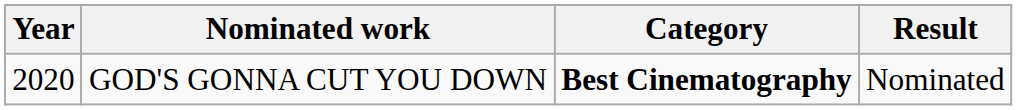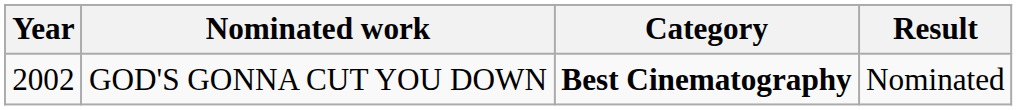GOD'S GONNA CUT YOU DOWN | Year: 2020 -> 2002
